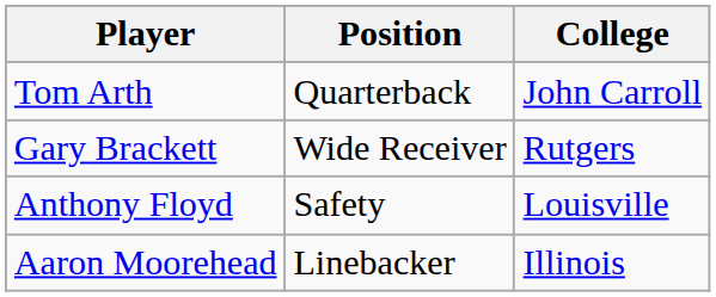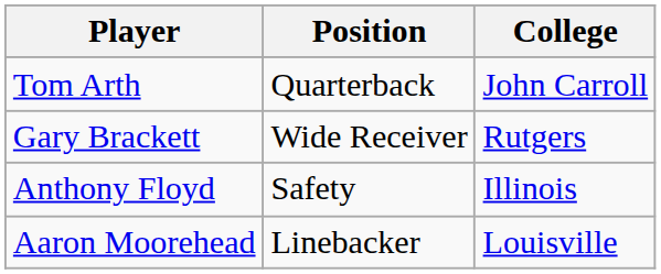Anthony Floyd | College: Louisville -> Illinois
Aaron Moorehead | College: Illinois -> Louisville
